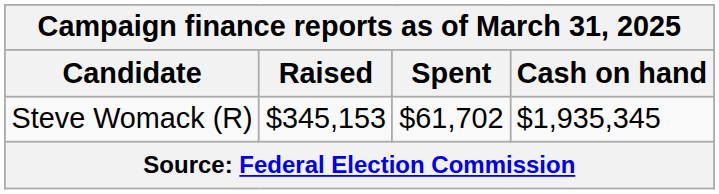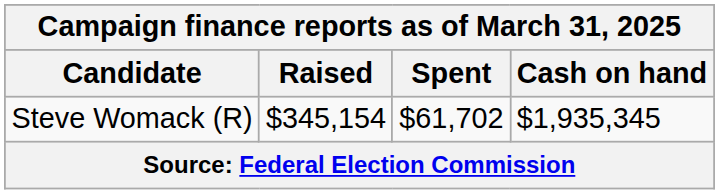Steve Womack (R) | Raised: $345,153 -> $345,154
